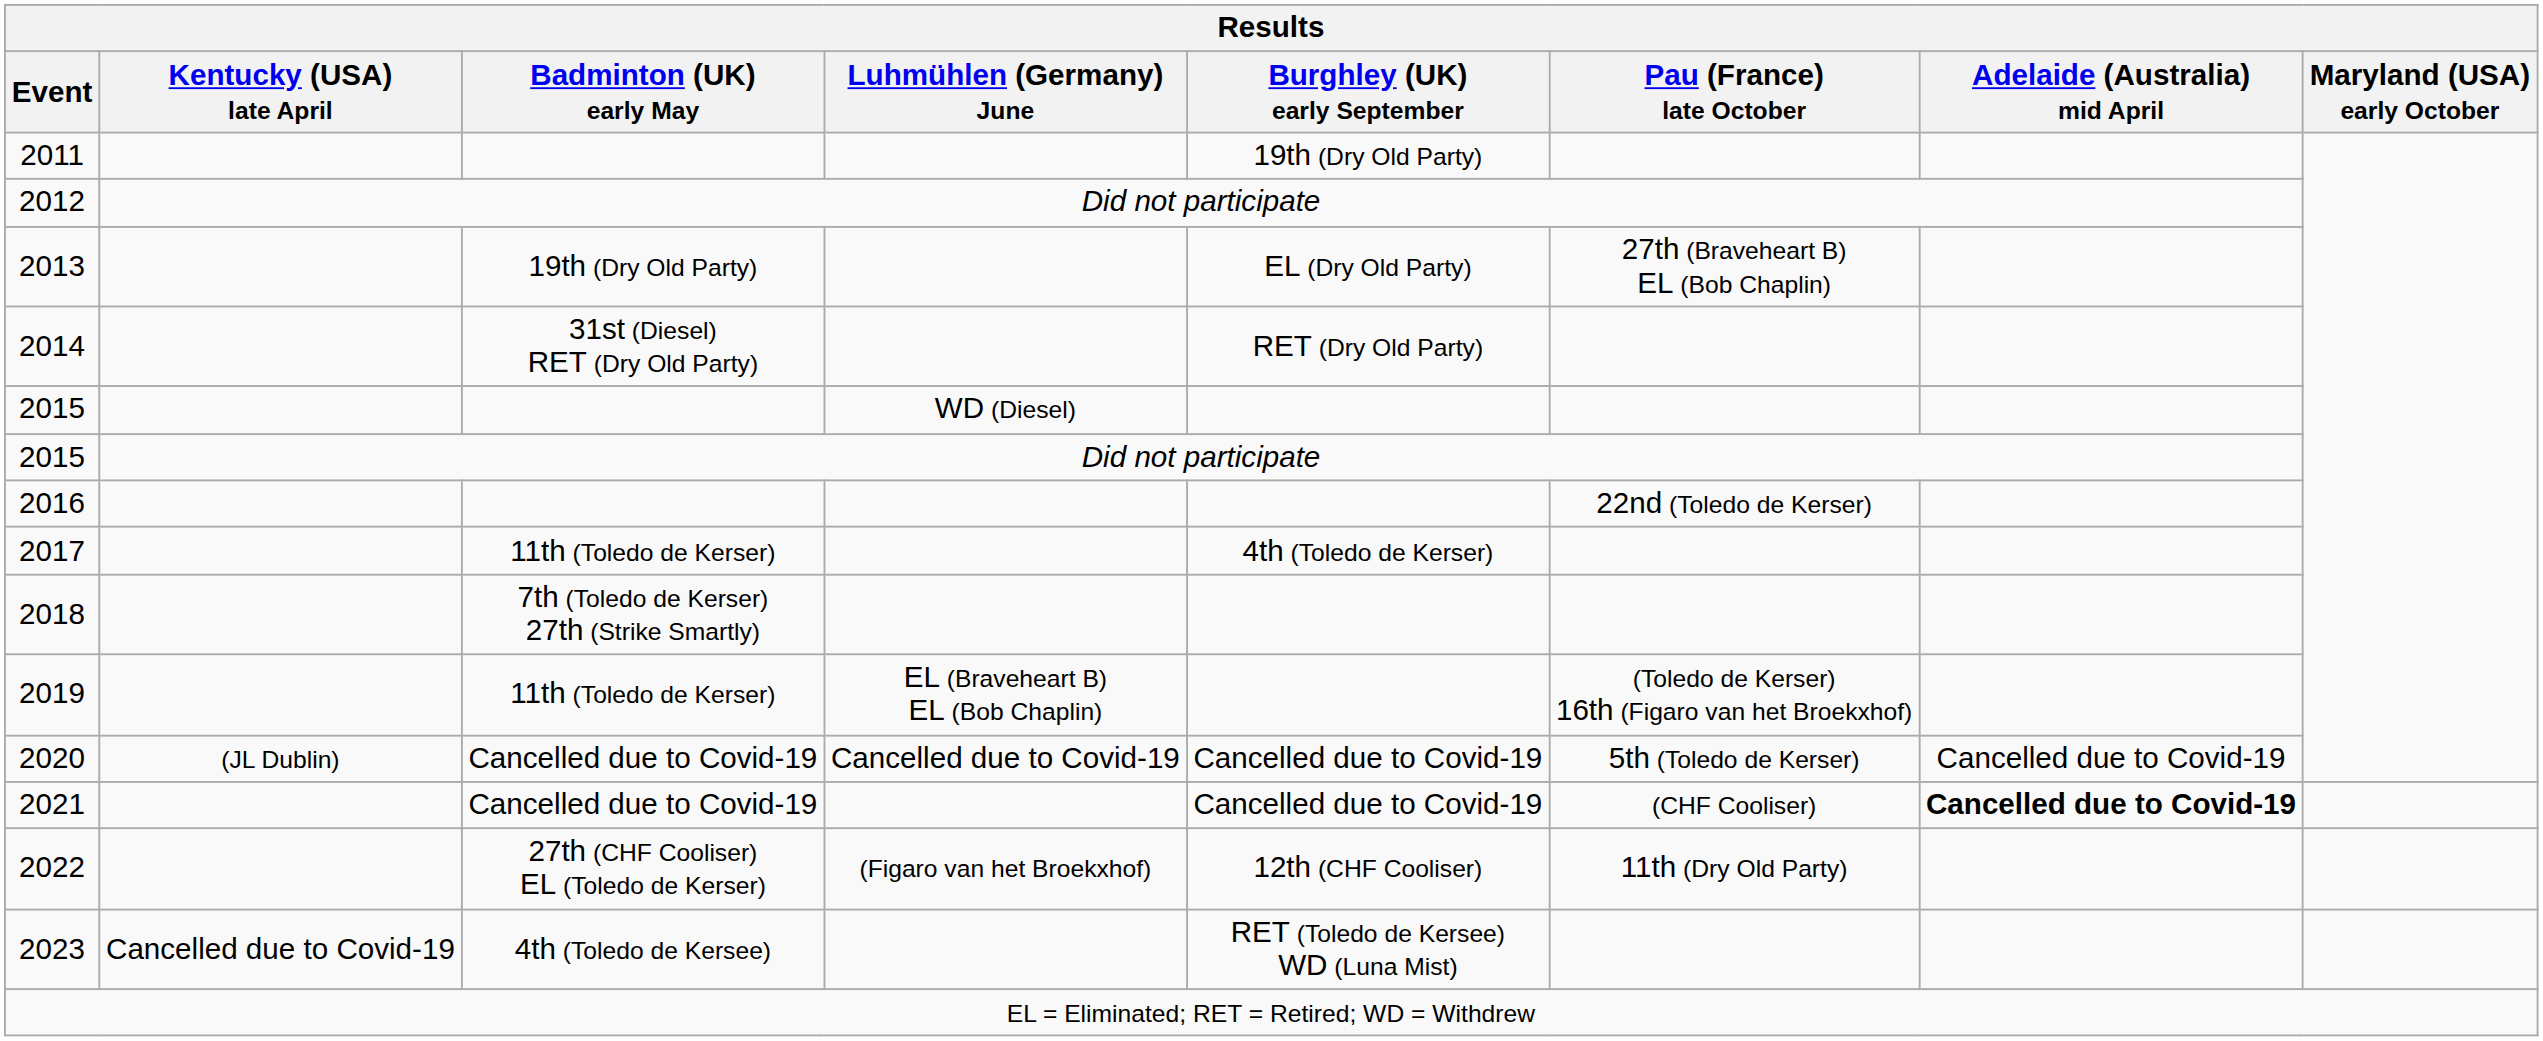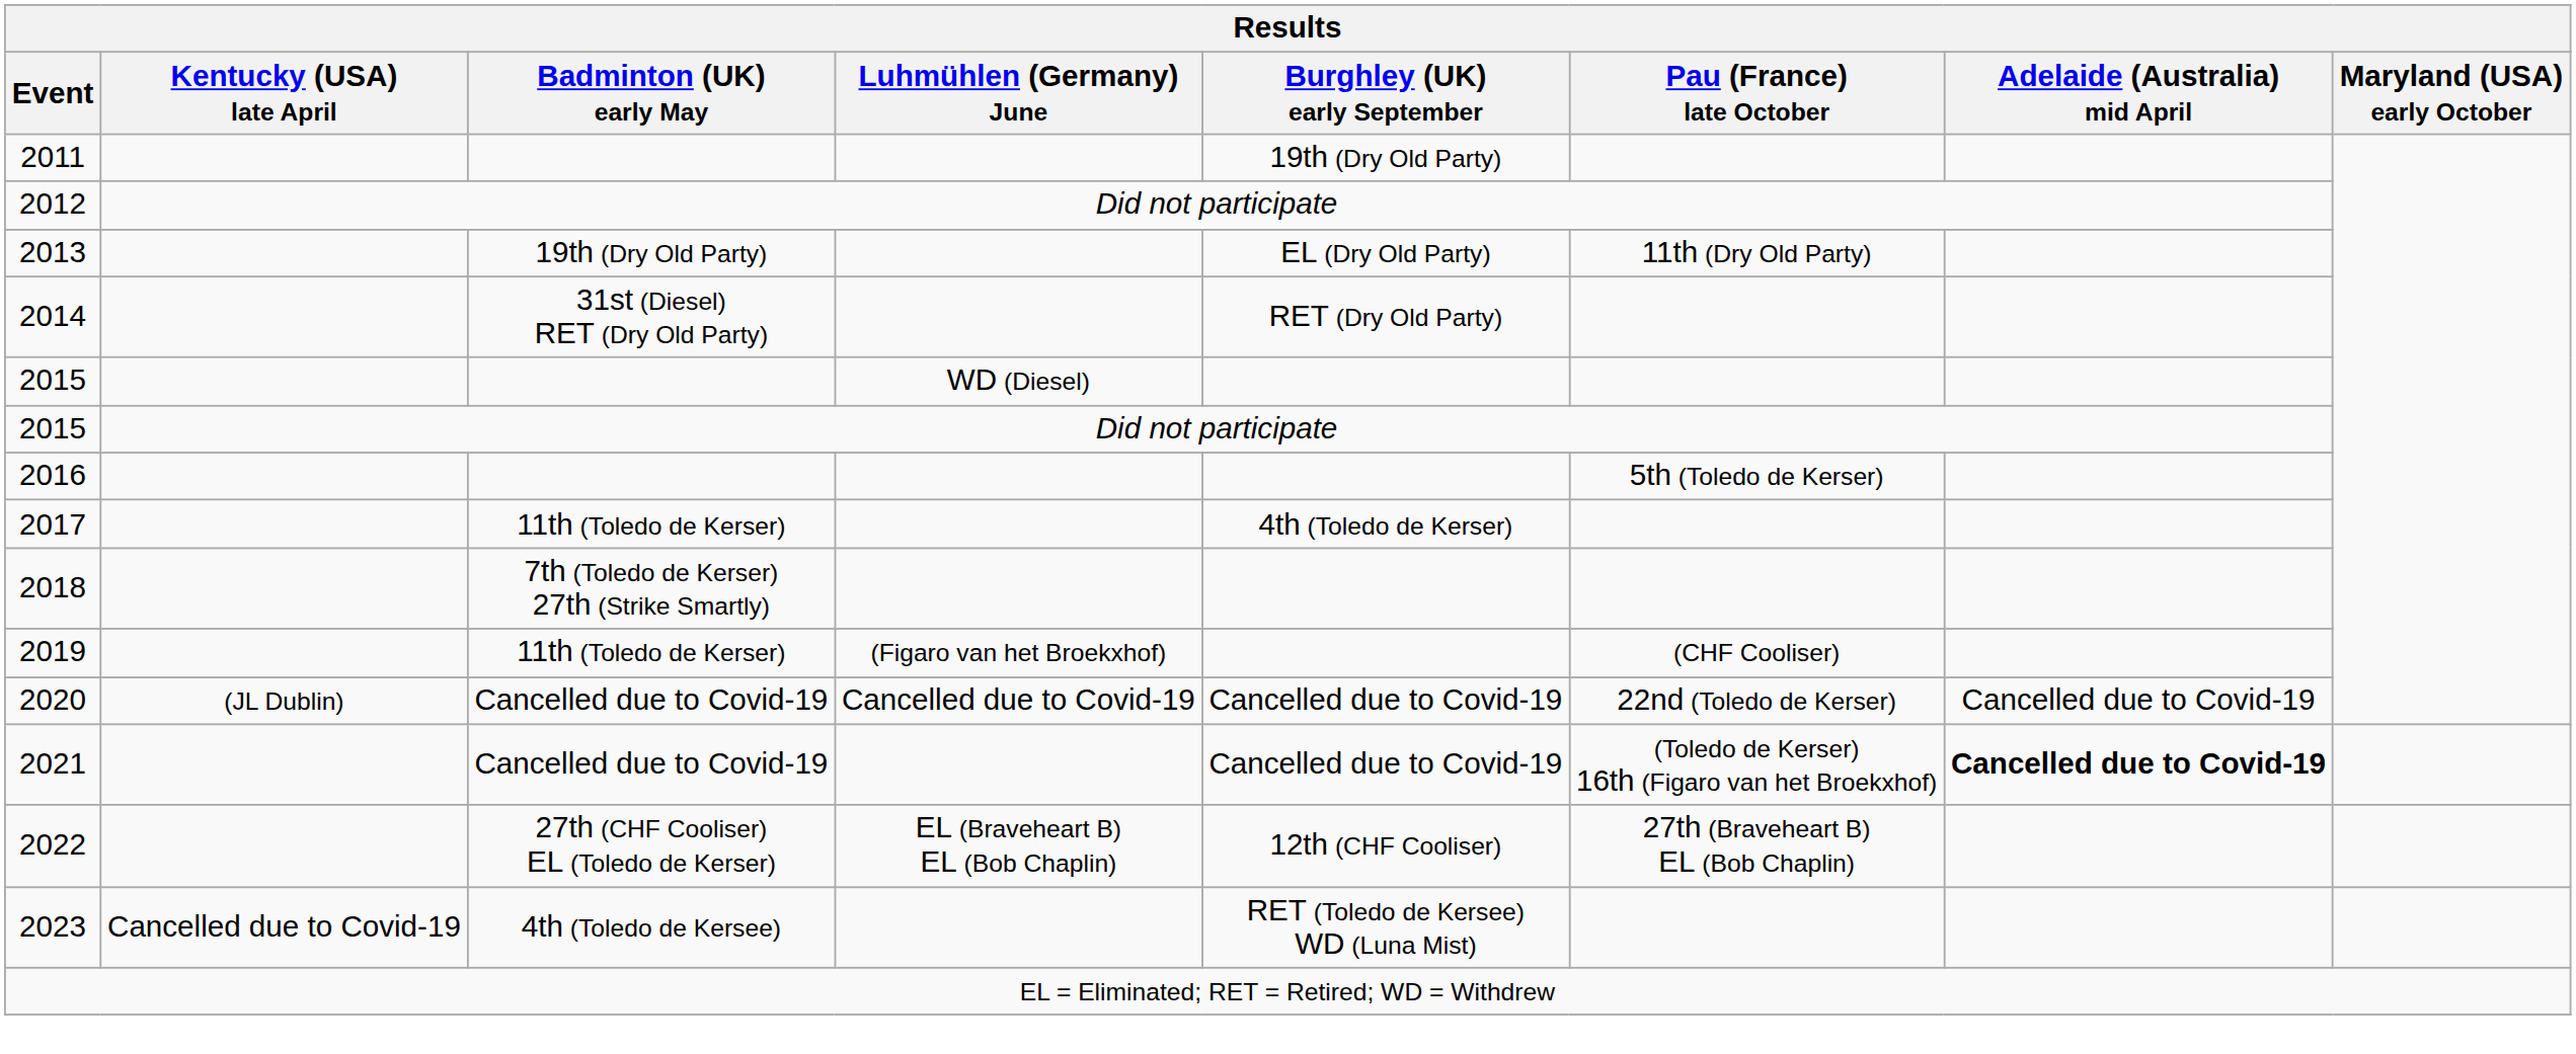2013 | Pau (France) late October: 27th (Braveheart B) EL (Bob Chaplin) -> 11th (Dry Old Party)
2016 | Pau (France) late October: 22nd (Toledo de Kerser) -> 5th (Toledo de Kerser)
2019 | Luhmühlen (Germany) June: EL (Braveheart B) EL (Bob Chaplin) -> (Figaro van het Broekxhof)
2019 | Pau (France) late October: (Toledo de Kerser) 16th (Figaro van het Broekxhof) -> (CHF Cooliser)
2020 | Pau (France) late October: 5th (Toledo de Kerser) -> 22nd (Toledo de Kerser)
2021 | Pau (France) late October: (CHF Cooliser) -> (Toledo de Kerser) 16th (Figaro van het Broekxhof)
2022 | Luhmühlen (Germany) June: (Figaro van het Broekxhof) -> EL (Braveheart B) EL (Bob Chaplin)
2022 | Pau (France) late October: 11th (Dry Old Party) -> 27th (Braveheart B) EL (Bob Chaplin)
